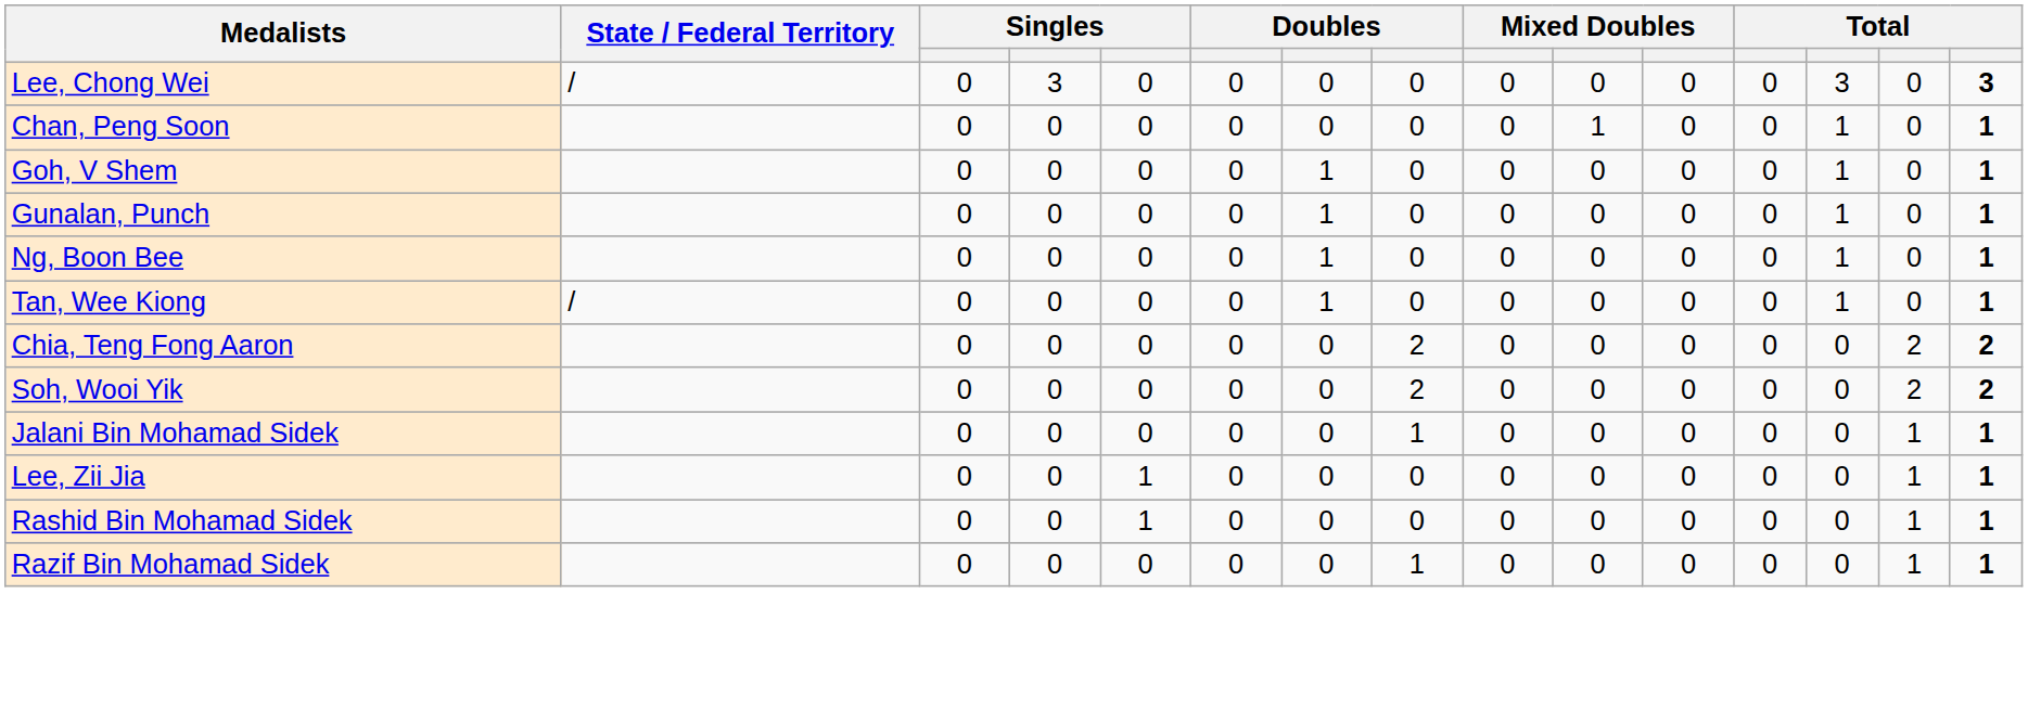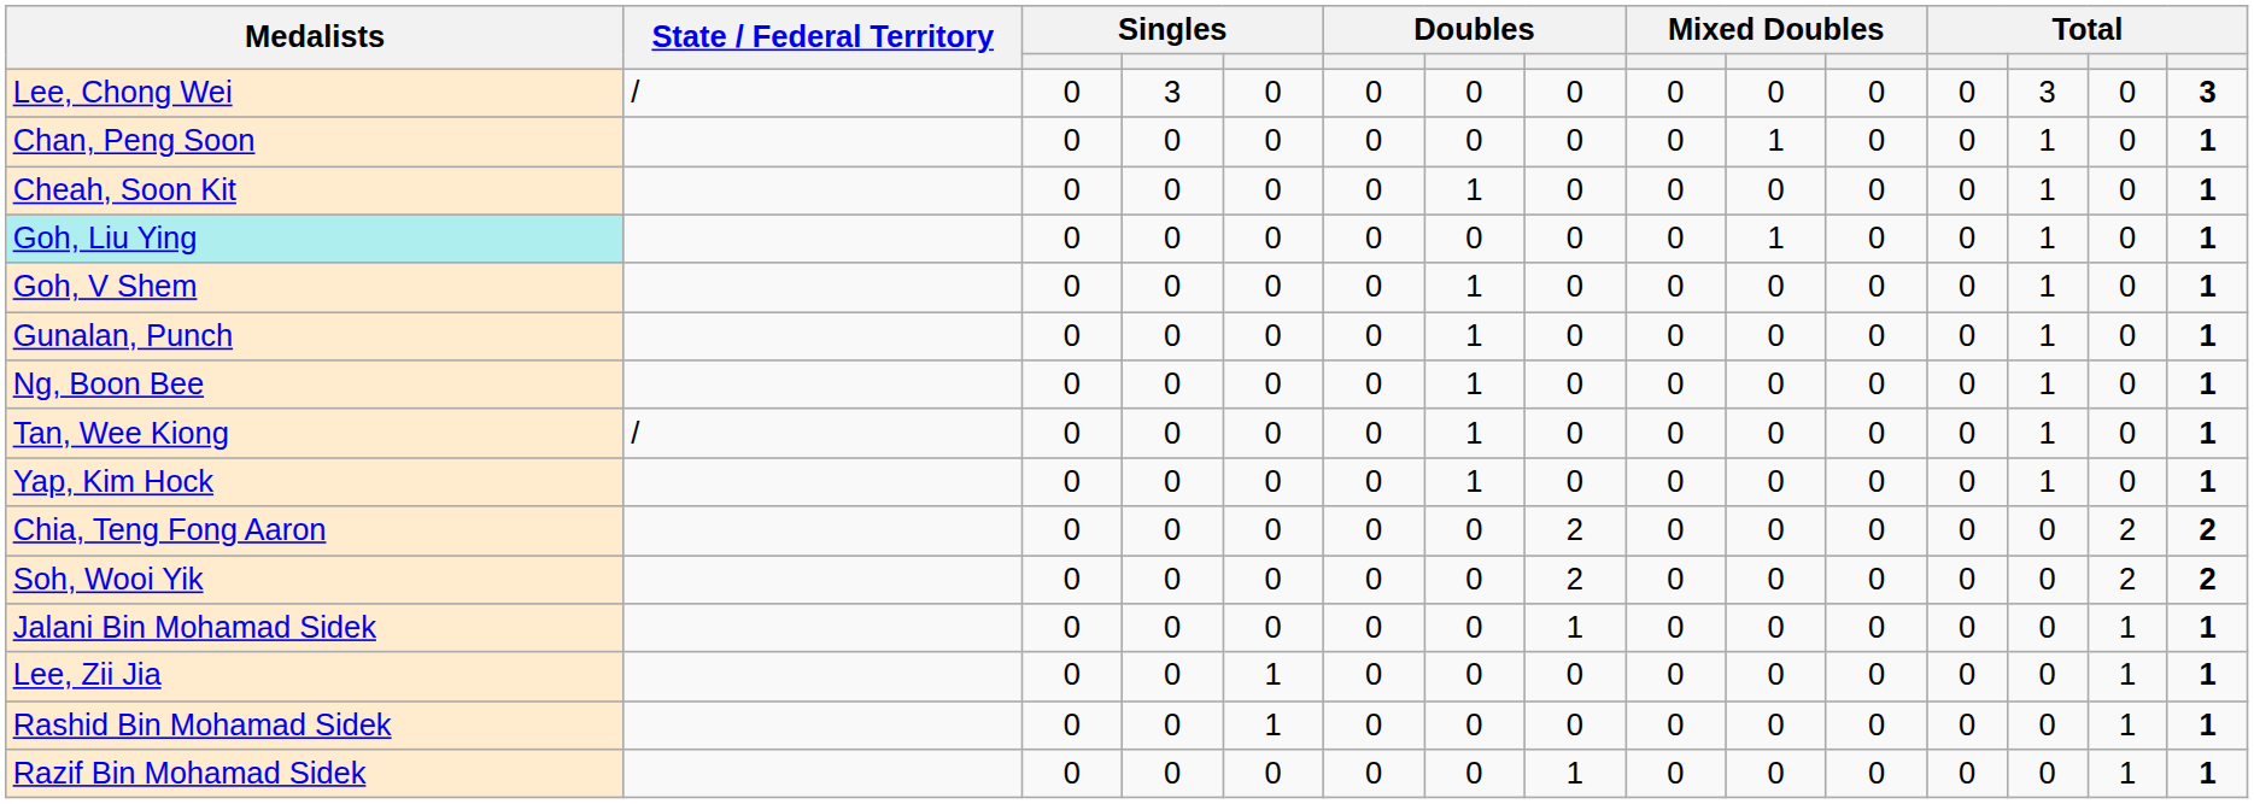+ row: Cheah, Soon Kit | 0 | 0 | 0 | 0 | 1 | 0 | 0 | 0 | 0 | 0 | 1 | 0 | 1
+ row: Goh, Liu Ying | 0 | 0 | 0 | 0 | 0 | 0 | 0 | 1 | 0 | 0 | 1 | 0 | 1
+ row: Yap, Kim Hock | 0 | 0 | 0 | 0 | 1 | 0 | 0 | 0 | 0 | 0 | 1 | 0 | 1
